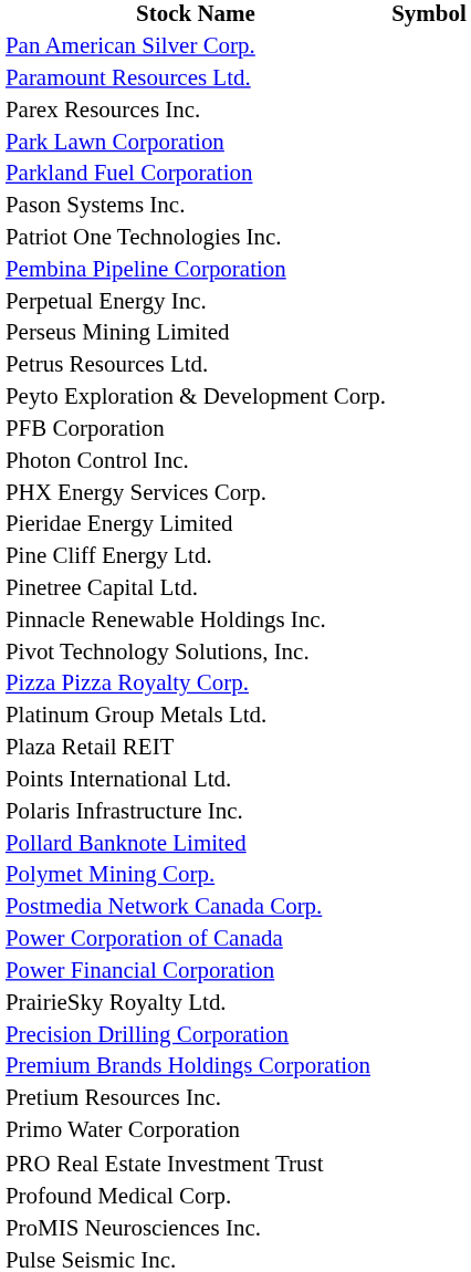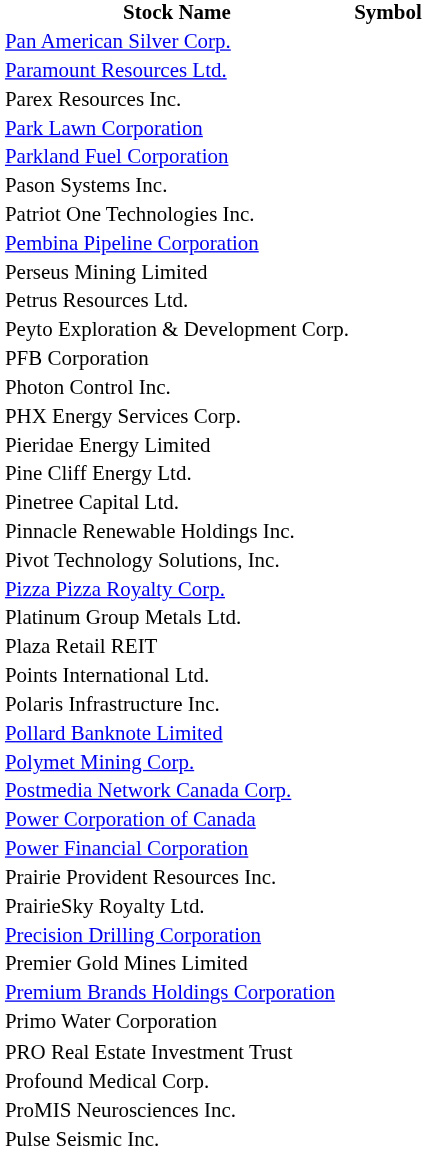- row: Perpetual Energy Inc.
+ row: Prairie Provident Resources Inc.
+ row: Premier Gold Mines Limited
- row: Pretium Resources Inc.
